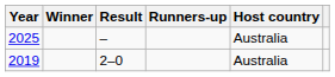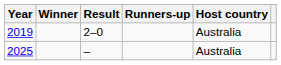rows swapped: 2019 <-> 2025
